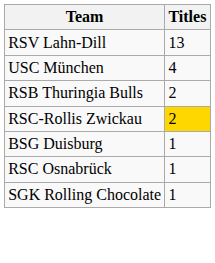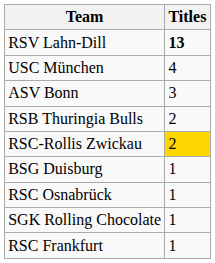RSV Lahn-Dill | Titles: normal -> bold
+ row: ASV Bonn | 3
+ row: RSC Frankfurt | 1
